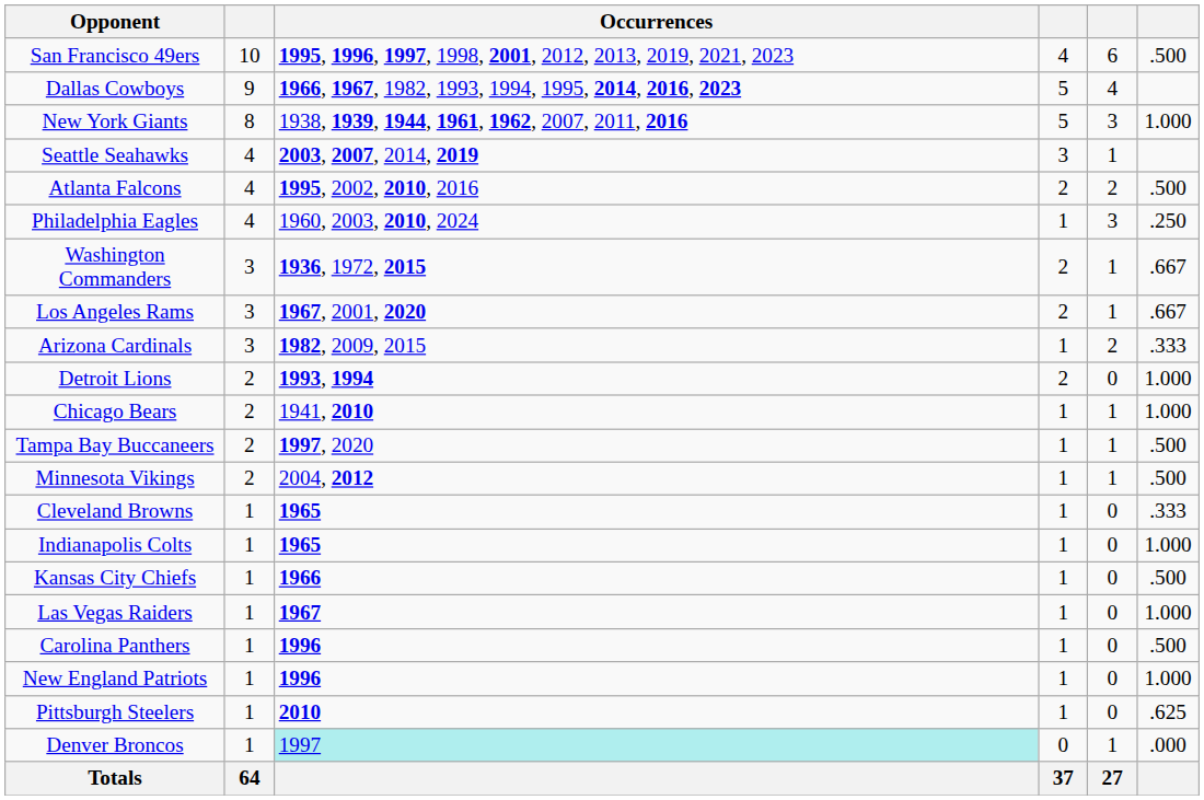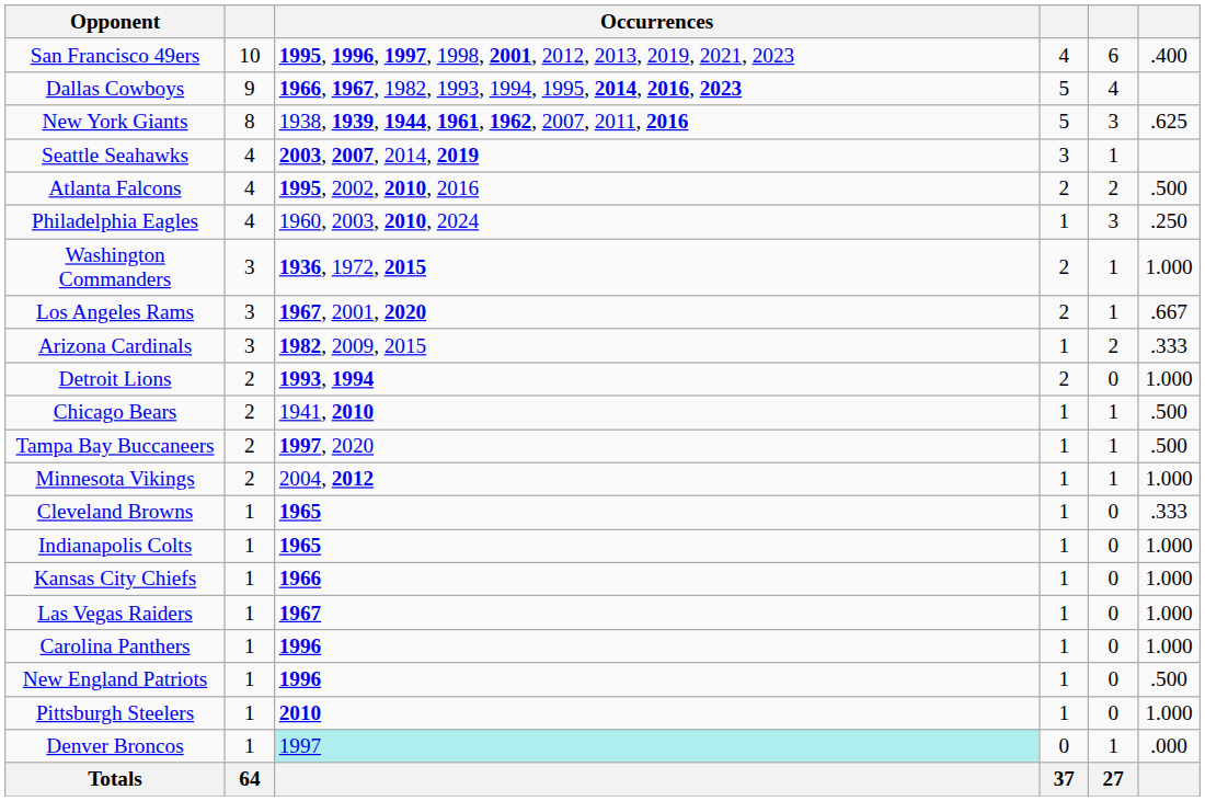San Francisco 49ers | column 6: .500 -> .400
New York Giants | column 6: 1.000 -> .625
Washington Commanders | column 6: .667 -> 1.000
Chicago Bears | column 6: 1.000 -> .500
Minnesota Vikings | column 6: .500 -> 1.000
Kansas City Chiefs | column 6: .500 -> 1.000
Carolina Panthers | column 6: .500 -> 1.000
New England Patriots | column 6: 1.000 -> .500
Pittsburgh Steelers | column 6: .625 -> 1.000
